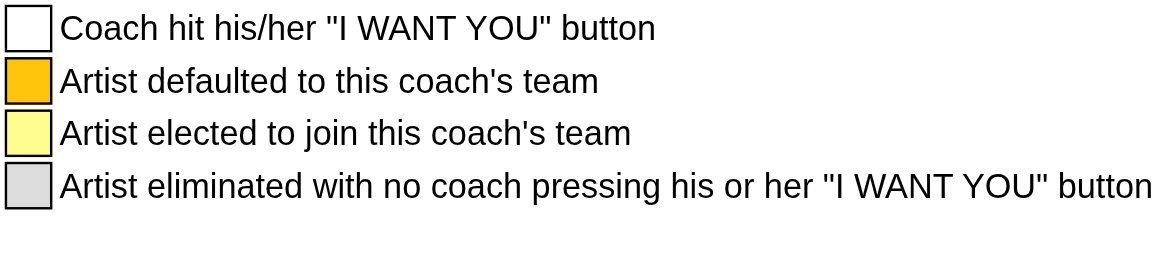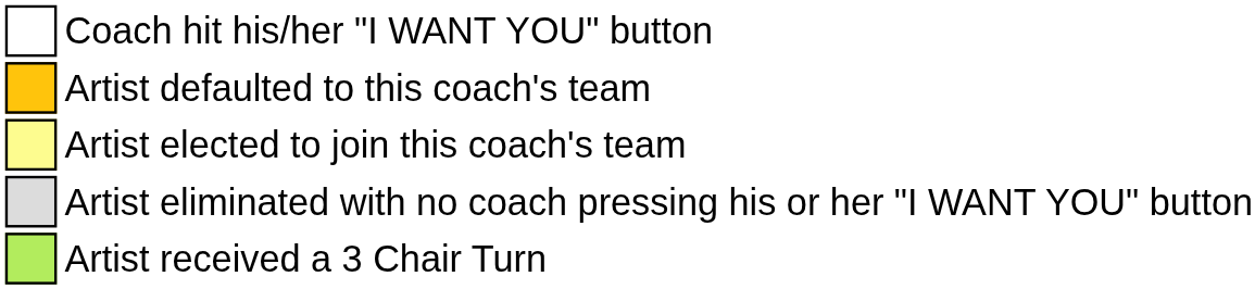+ row: Artist received a 3 Chair Turn
